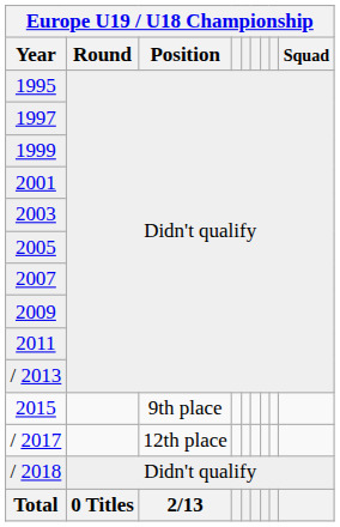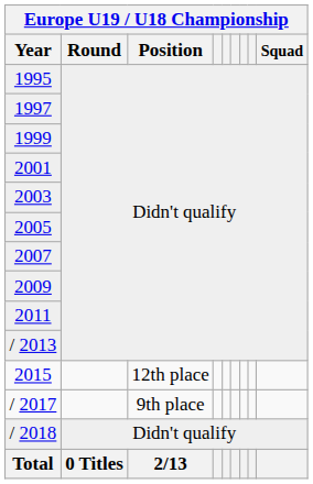2015 | Europe U19 / U18 Championship / Position: 9th place -> 12th place
/ 2017 | Europe U19 / U18 Championship / Position: 12th place -> 9th place
